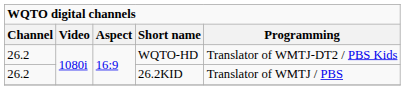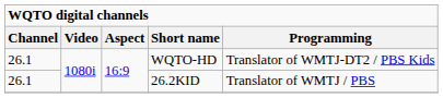WQTO-HD | Channel: 26.2 -> 26.1
26.2KID | Channel: 26.2 -> 26.1
